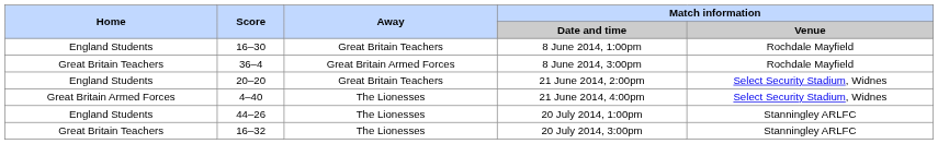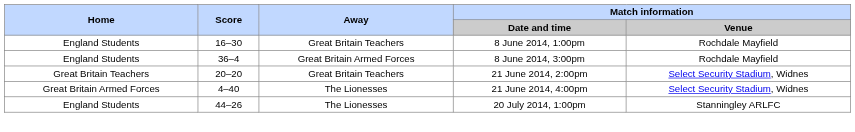8 June 2014, 3:00pm | Home: Great Britain Teachers -> England Students
21 June 2014, 2:00pm | Home: England Students -> Great Britain Teachers
- row: Great Britain Teachers | 16–32 | The Lionesses | 20 July 2014, 3:00pm | Stanningley ARLFC
